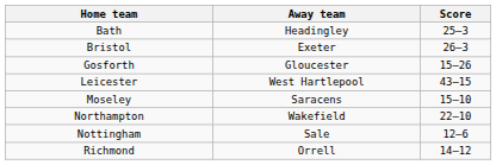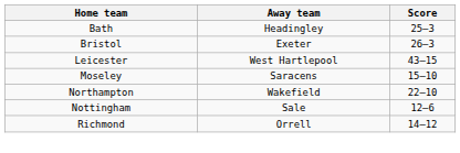- row: Gosforth | Gloucester | 15–26
